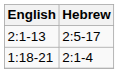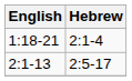rows swapped: 1:18-21 <-> 2:1-13
